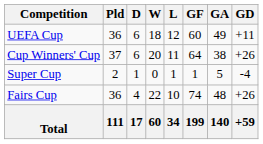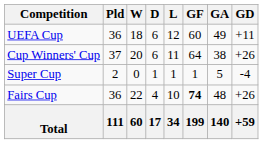columns swapped: W <-> D
Fairs Cup | GF: normal -> bold
